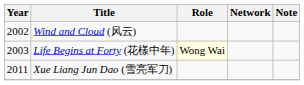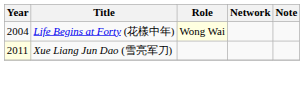- row: 2002 | Wind and Cloud (风云)
Life Begins at Forty (花樣中年) | Year: 2003 -> 2004
Xue Liang Jun Dao (雪亮军刀) | Year: no background -> lightyellow background
